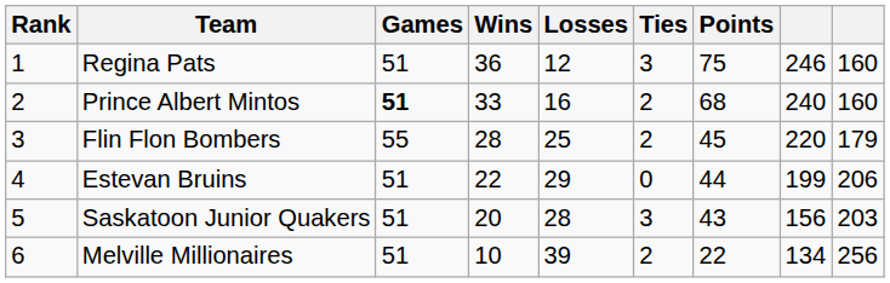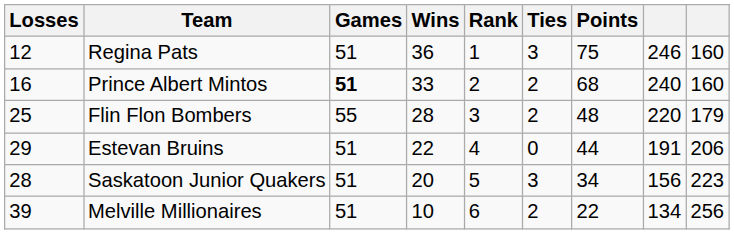columns swapped: Rank <-> Losses
Flin Flon Bombers | Points: 45 -> 48
Estevan Bruins | column 8: 199 -> 191
Saskatoon Junior Quakers | Points: 43 -> 34
Saskatoon Junior Quakers | column 9: 203 -> 223
